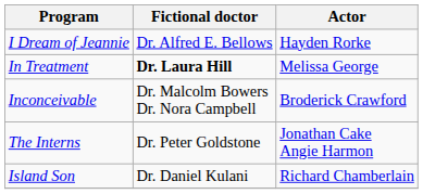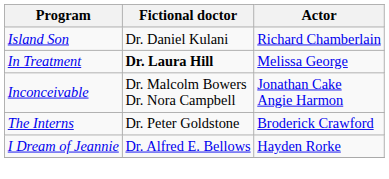rows swapped: I Dream of Jeannie <-> Island Son
Inconceivable | Actor: Broderick Crawford -> Jonathan Cake Angie Harmon
The Interns | Actor: Jonathan Cake Angie Harmon -> Broderick Crawford
